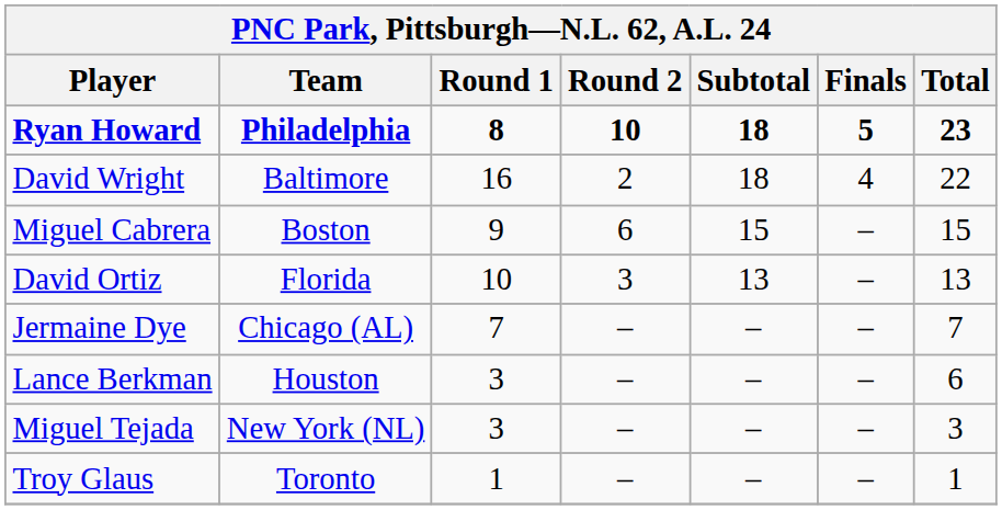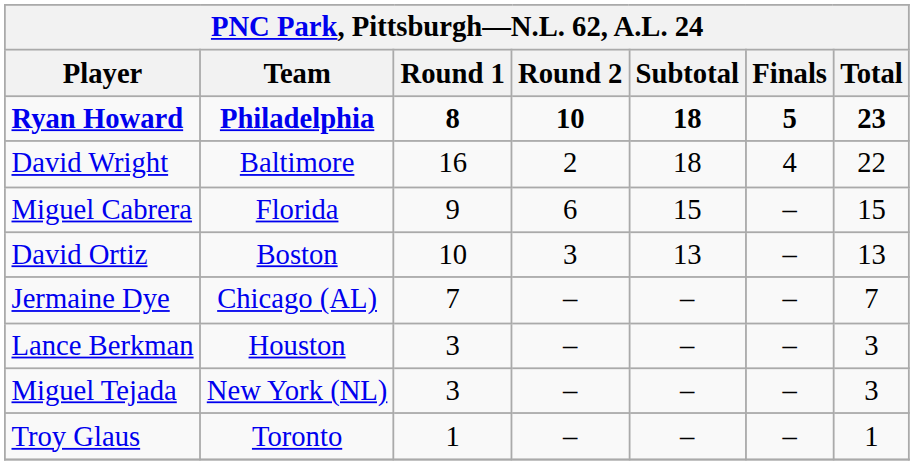Miguel Cabrera | Team: Boston -> Florida
David Ortiz | Team: Florida -> Boston
Lance Berkman | Total: 6 -> 3
